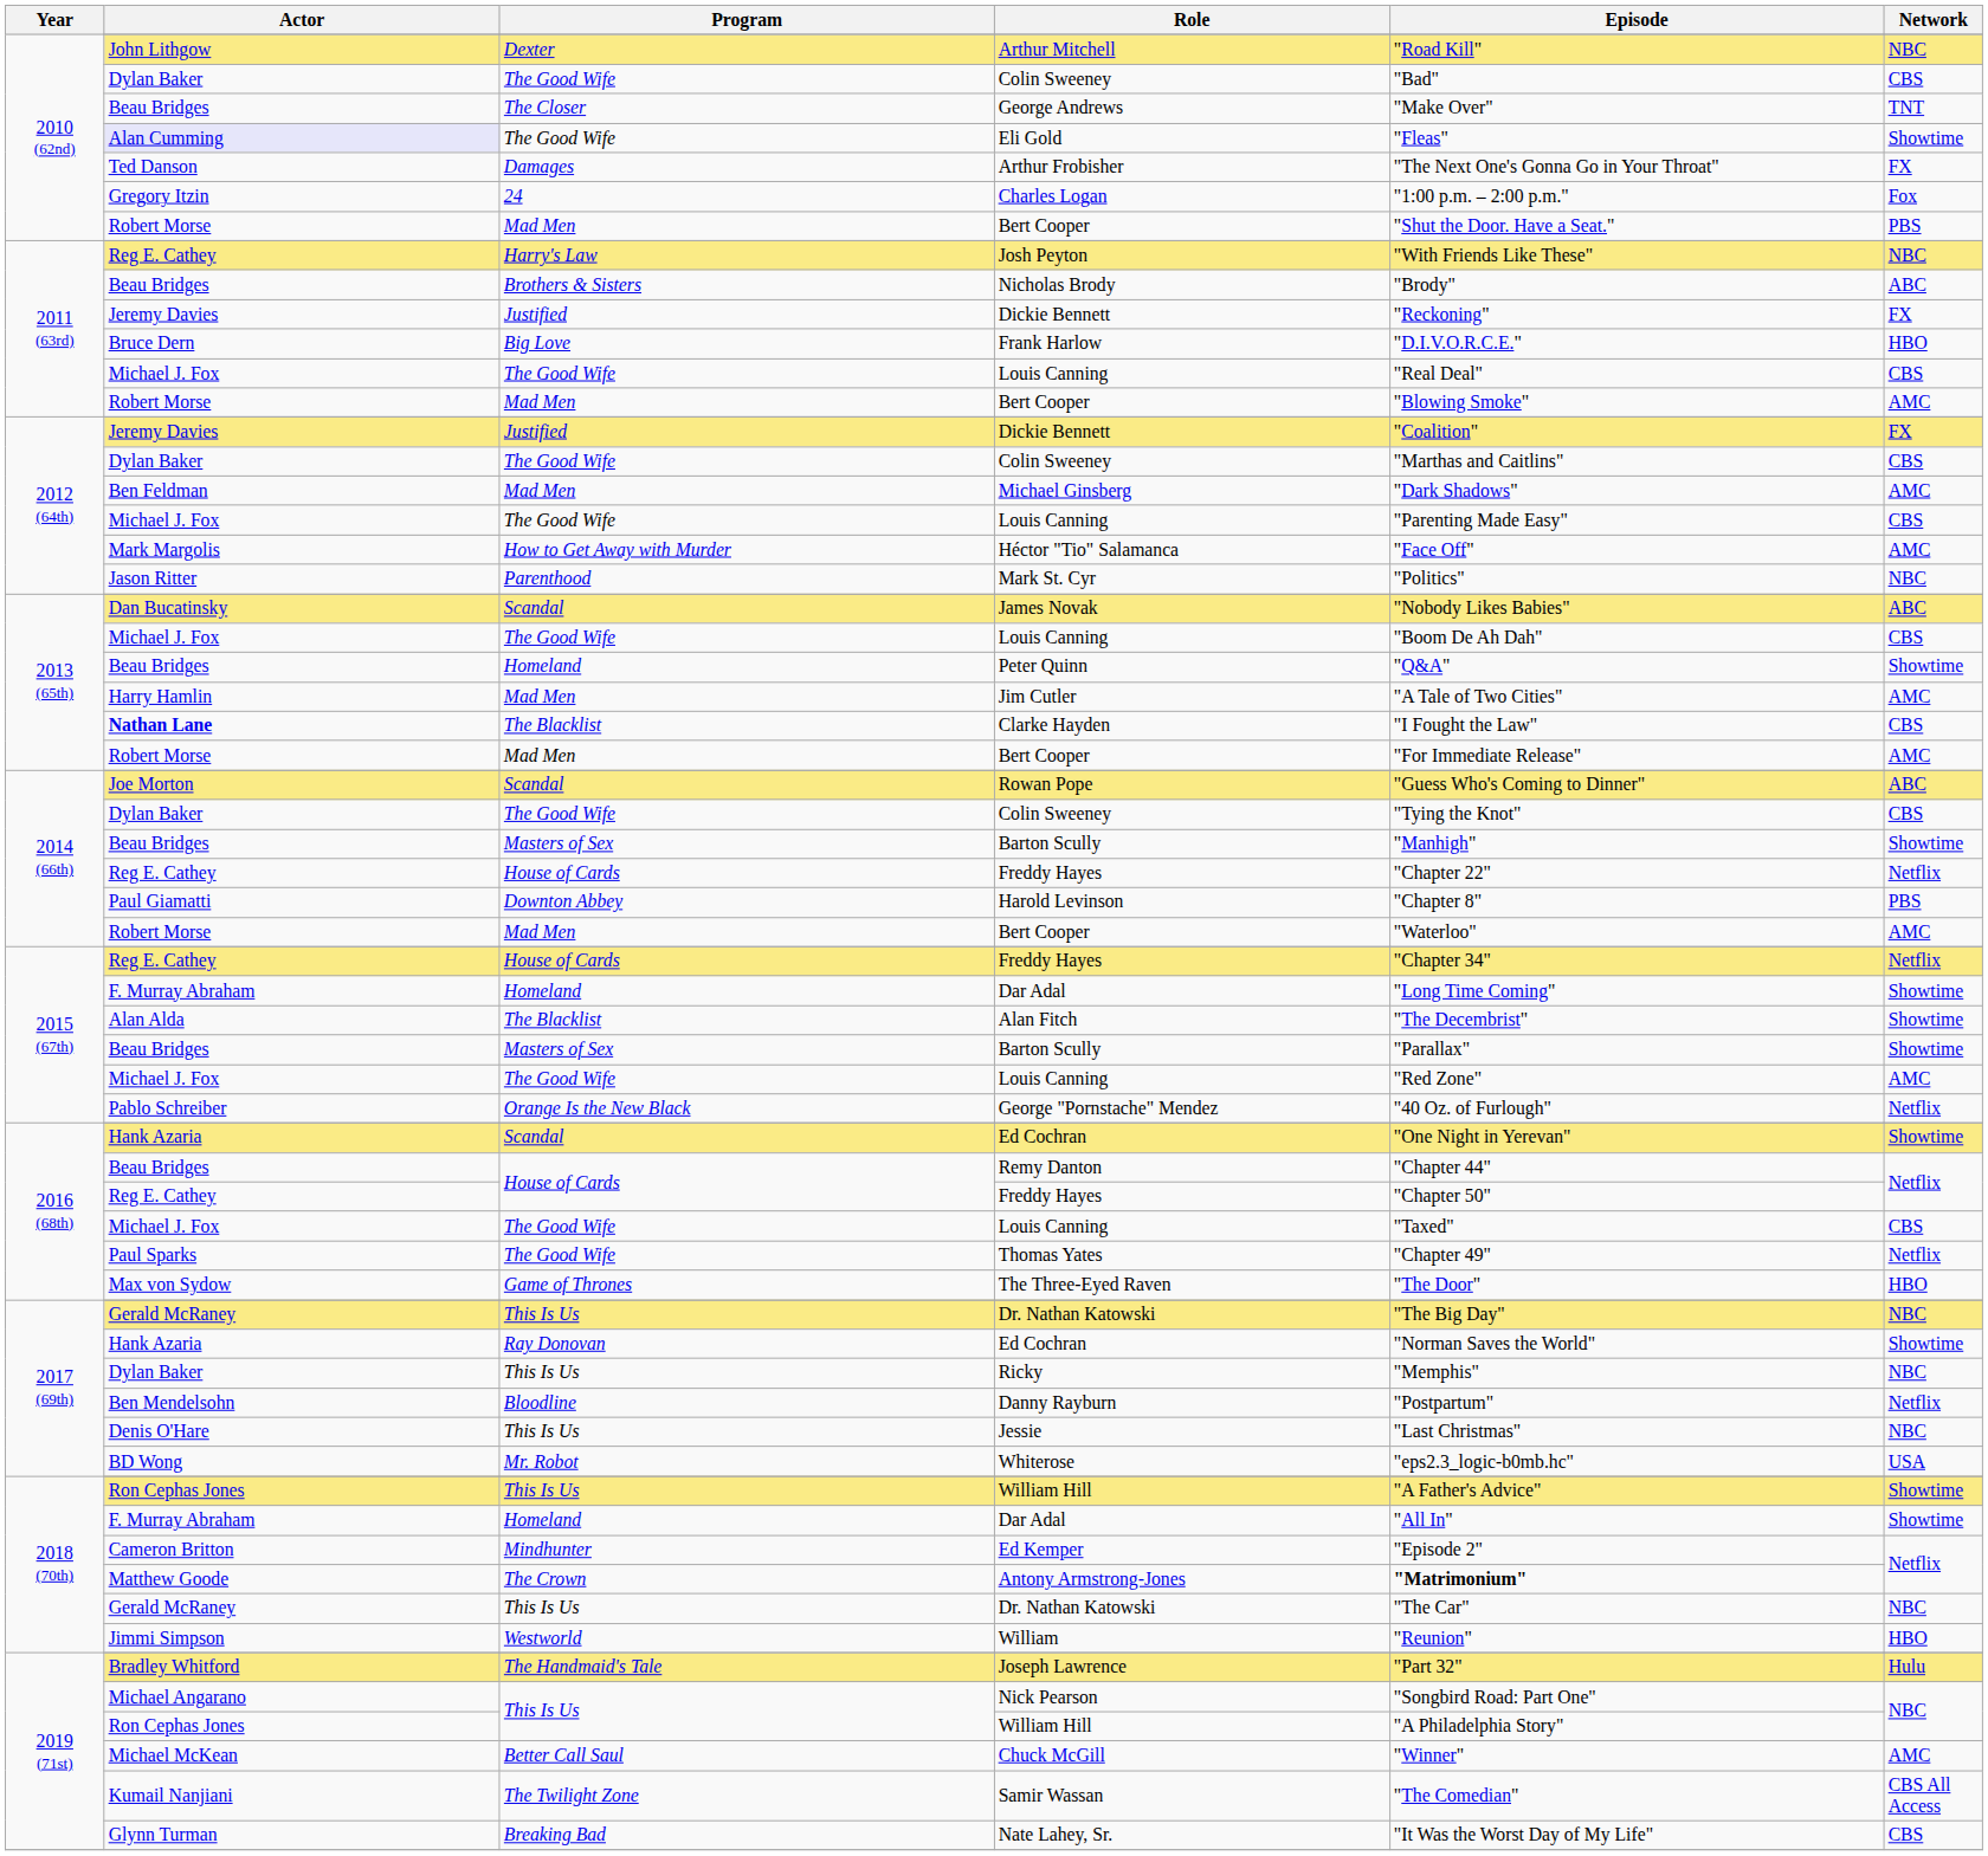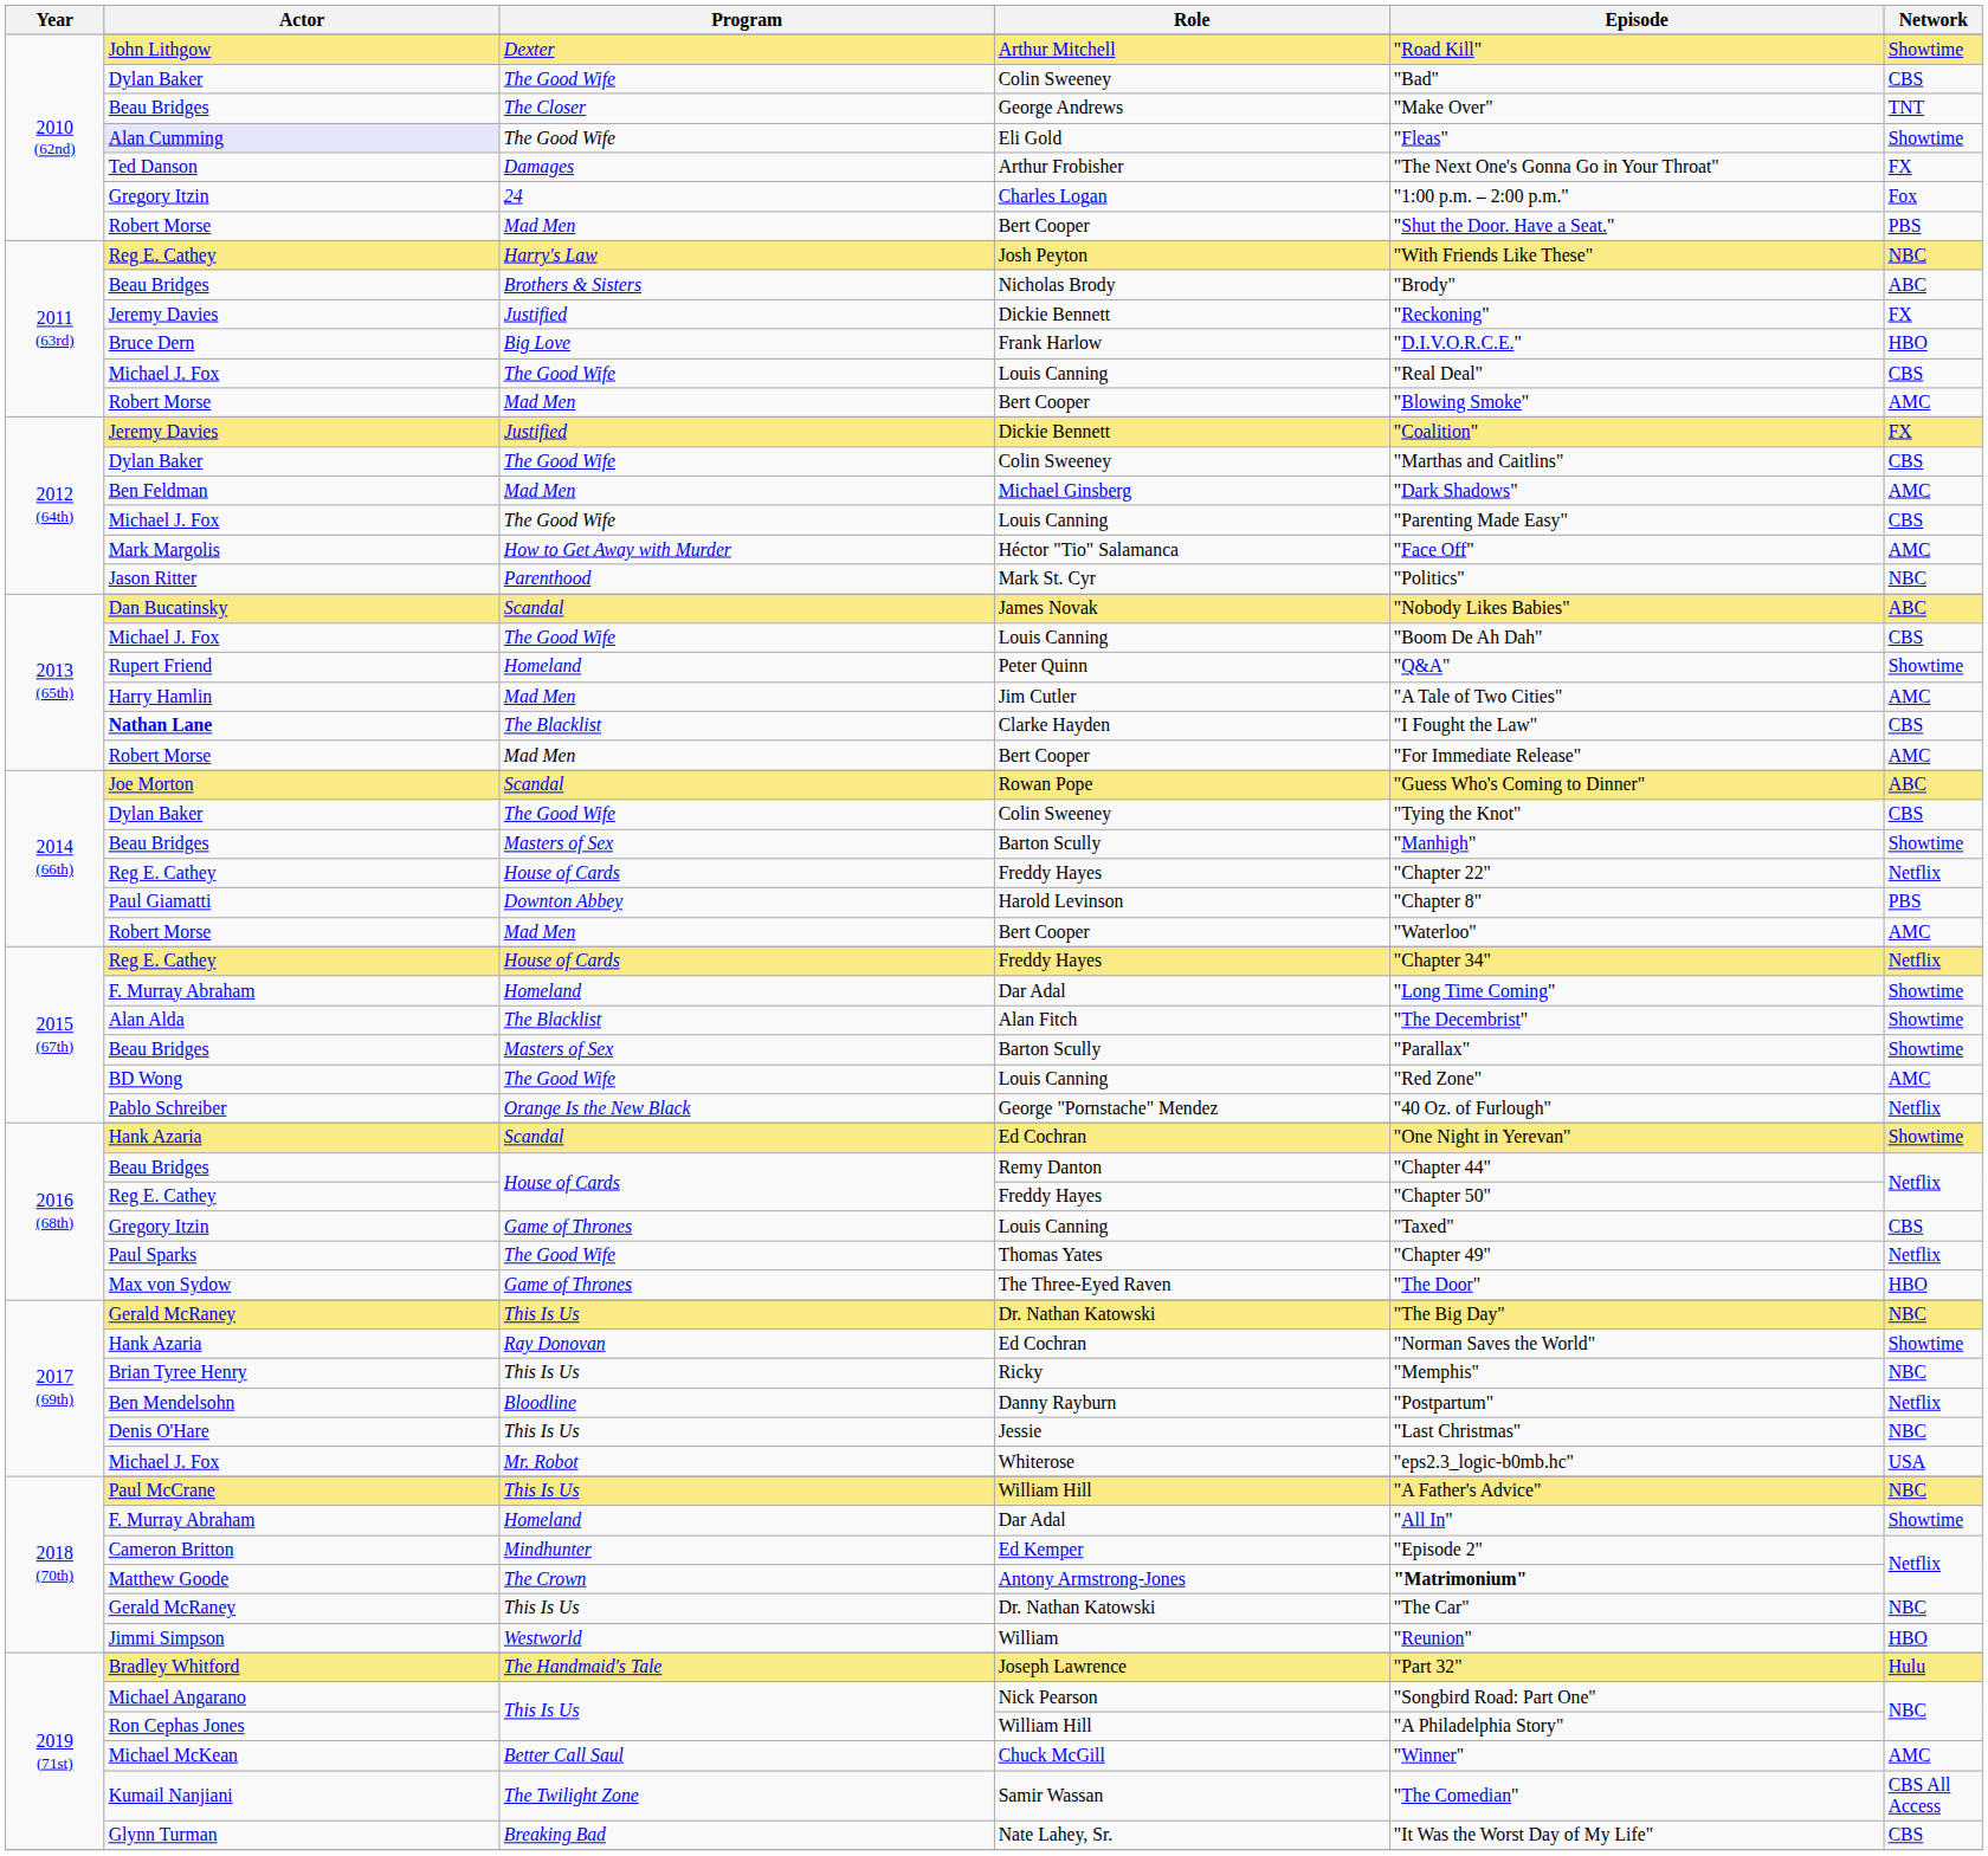Arthur Mitchell | Network: NBC -> Showtime
Peter Quinn | Actor: Beau Bridges -> Rupert Friend
2015 (67th) / Louis Canning | Actor: Michael J. Fox -> BD Wong
2016 (68th) / Louis Canning | Actor: Michael J. Fox -> Gregory Itzin
2016 (68th) / Louis Canning | Program: The Good Wife -> Game of Thrones
Ricky | Actor: Dylan Baker -> Brian Tyree Henry
Whiterose | Actor: BD Wong -> Michael J. Fox
2018 (70th) / William Hill | Actor: Ron Cephas Jones -> Paul McCrane
2018 (70th) / William Hill | Network: Showtime -> NBC
